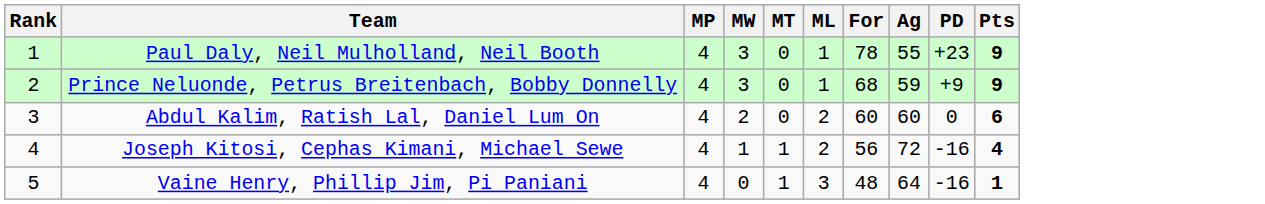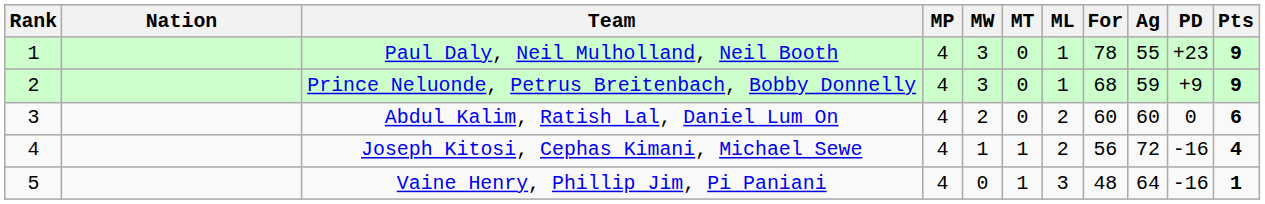+ column: Nation
